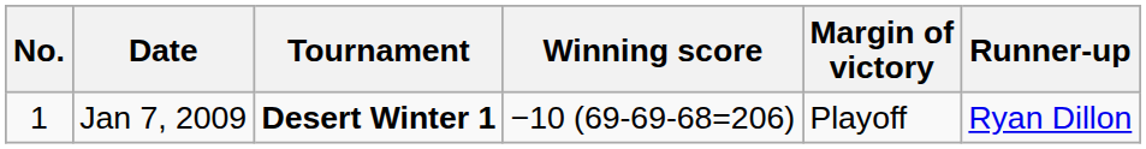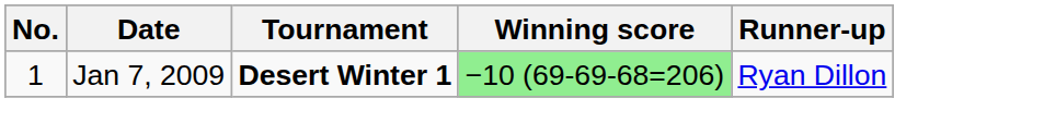- column: Margin of victory | Playoff
Jan 7, 2009 | Winning score: no background -> lightgreen background
